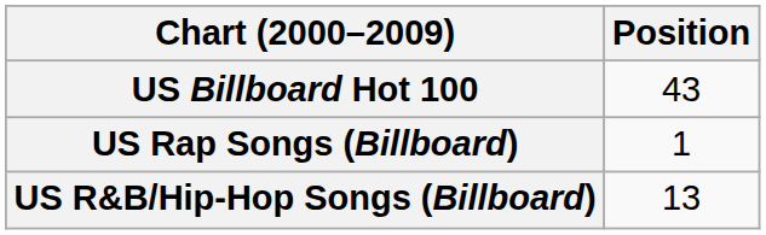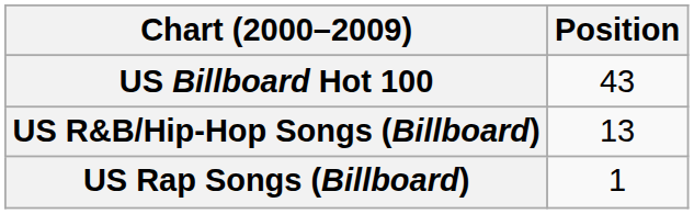rows swapped: US R&B/Hip-Hop Songs (Billboard) <-> US Rap Songs (Billboard)
